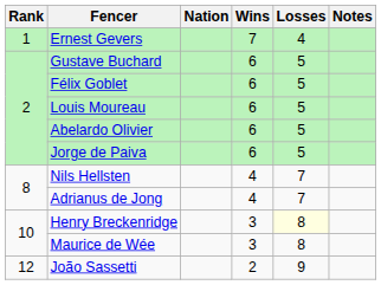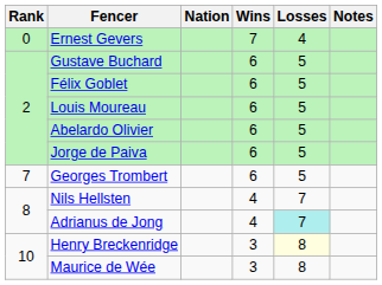Ernest Gevers | Rank: 1 -> 0
+ row: 7 | Georges Trombert | 6 | 5
Adrianus de Jong | Losses: no background -> paleturquoise background
- row: 12 | João Sassetti | 2 | 9
